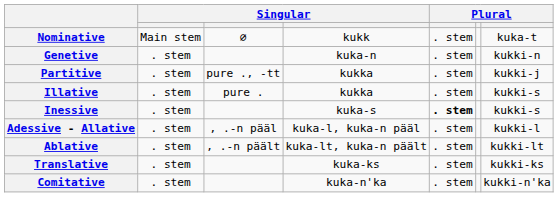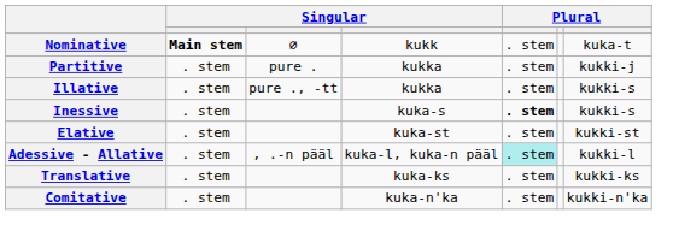Nominative | column 2: normal -> bold
- row: Genetive | . stem | kuka-n | . stem | kukki-n
Partitive | column 3: pure ., -tt -> pure .
Illative | column 3: pure . -> pure ., -tt
+ row: Elative | . stem | kuka-st | . stem | kukki-st
Adessive - Allative | column 5: no background -> paleturquoise background
- row: Ablative | . stem | , .-n päält | kuka-lt, kuka-n päält | . stem | kukki-lt
